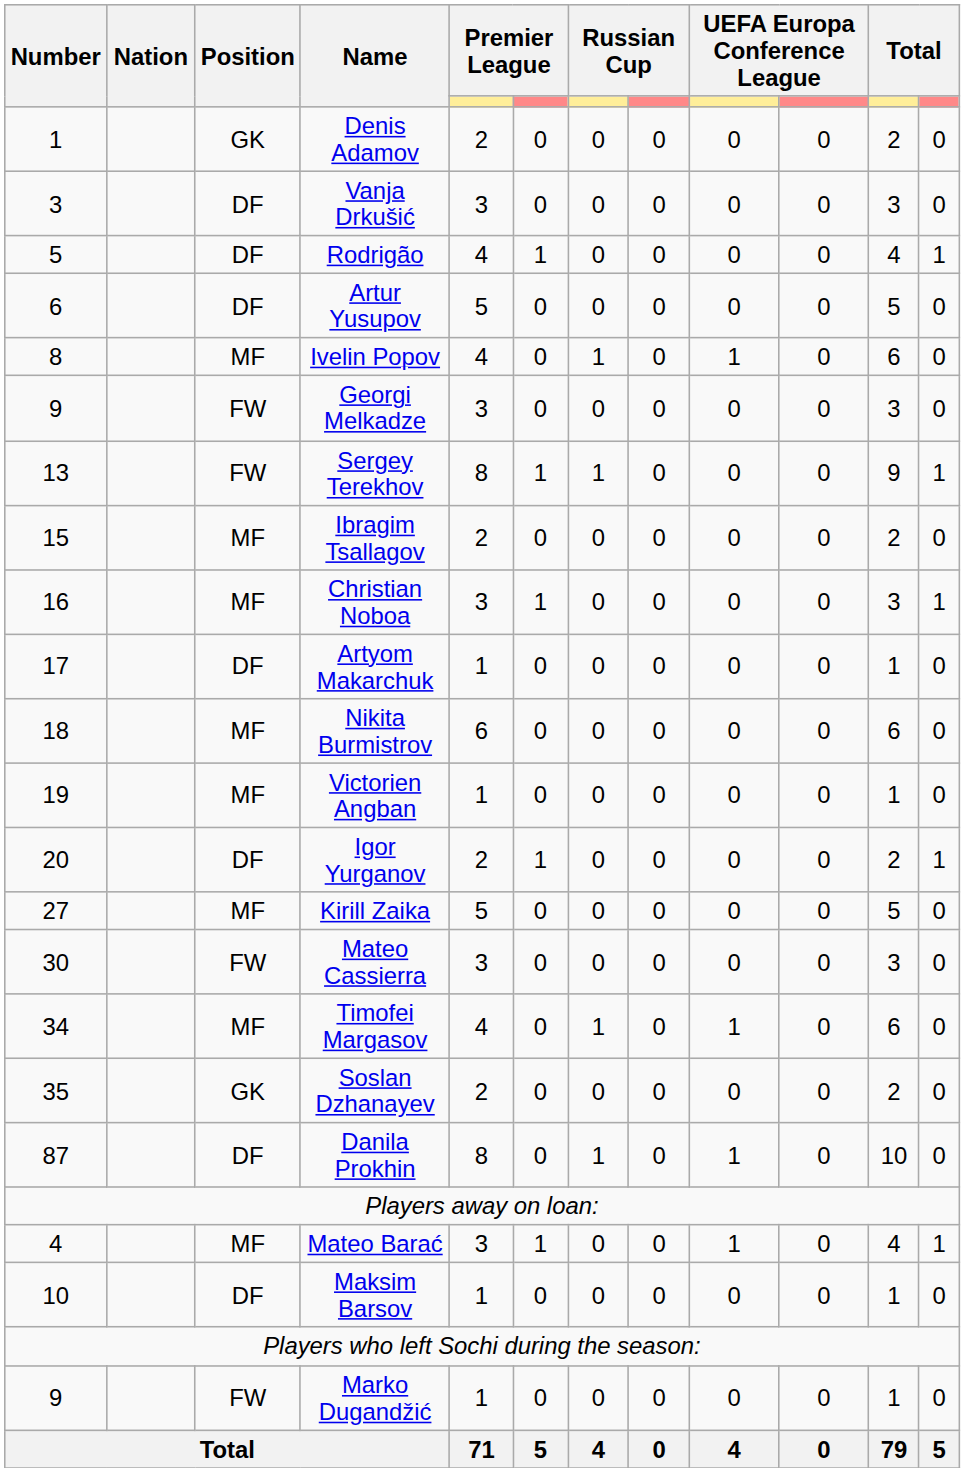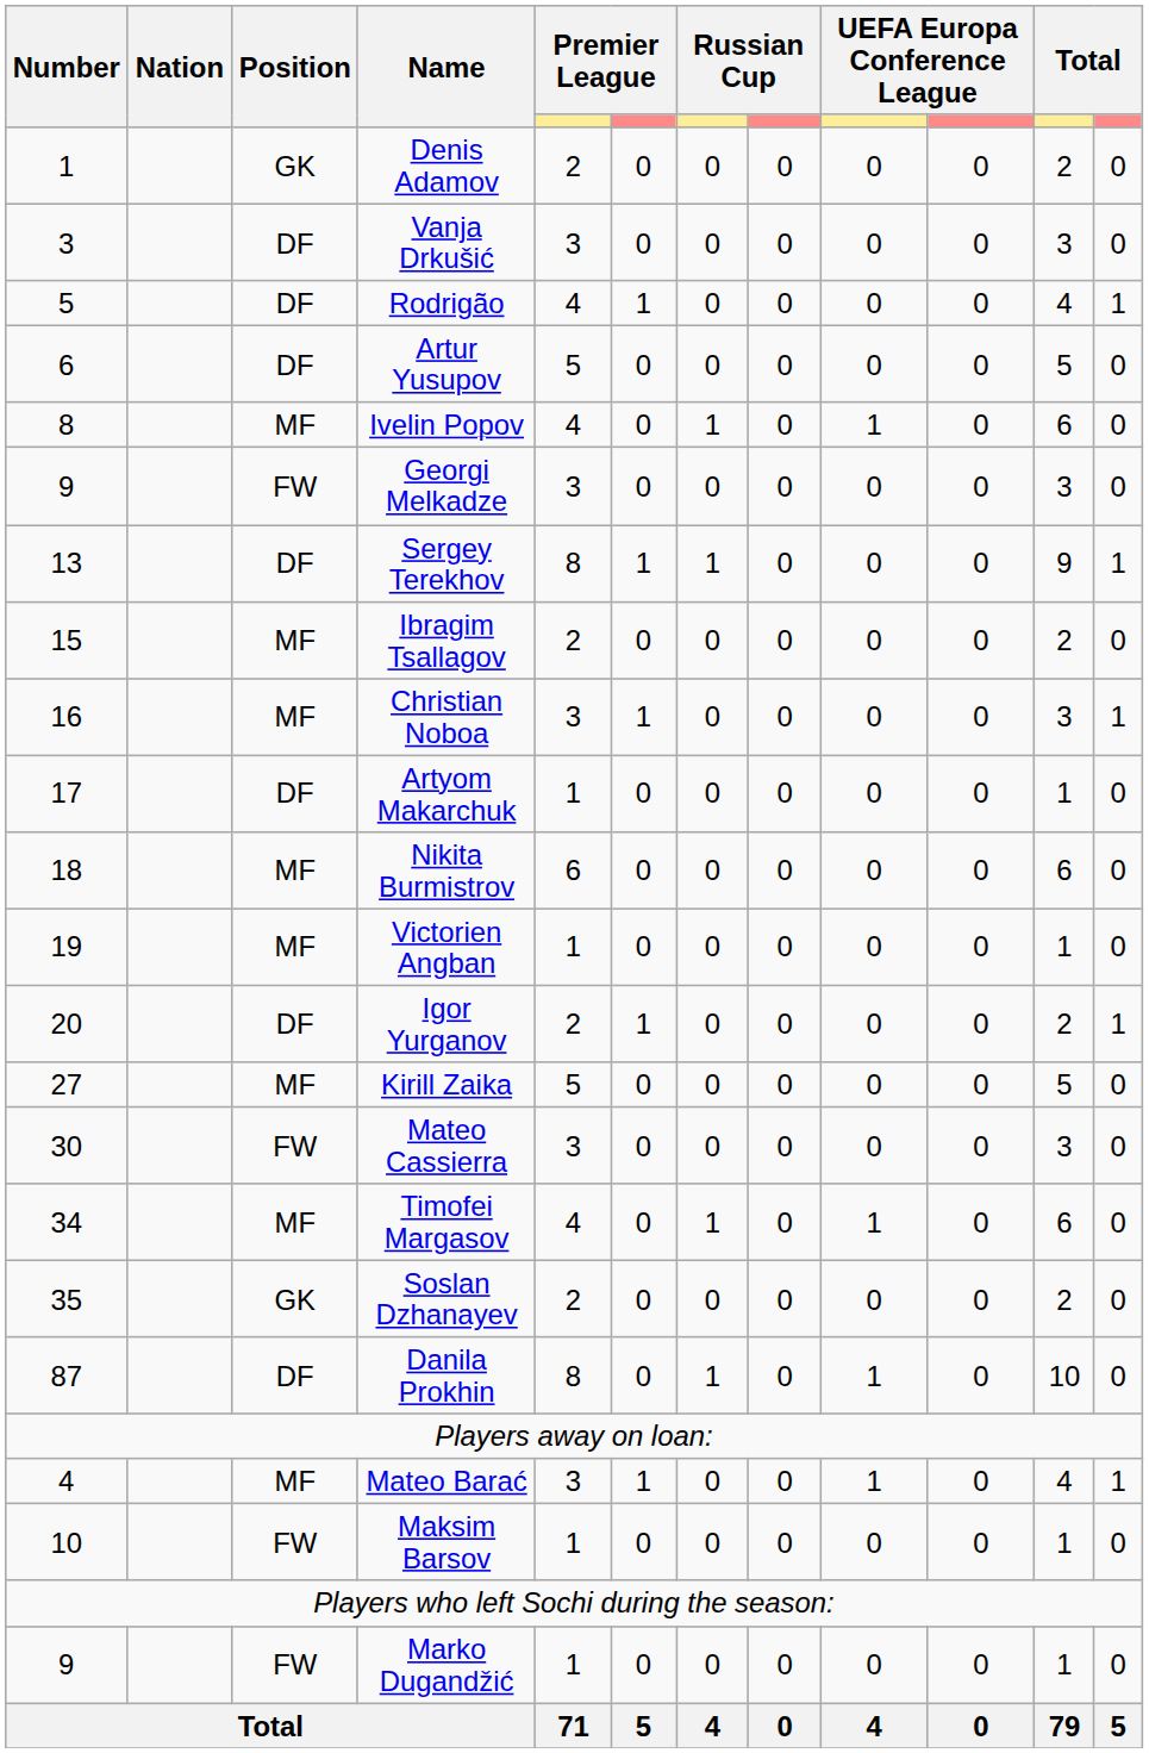Sergey Terekhov | Position: FW -> DF
Maksim Barsov | Position: DF -> FW
